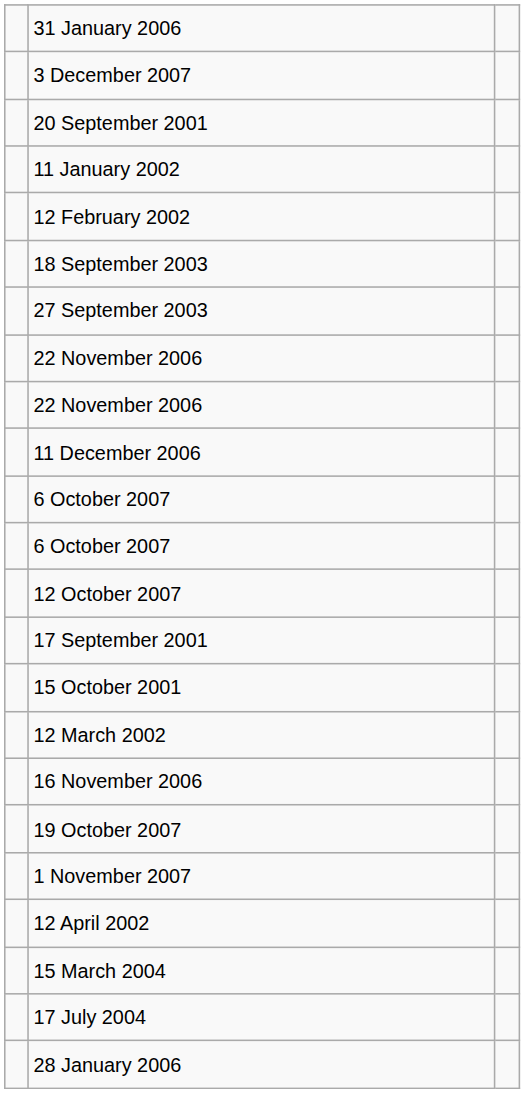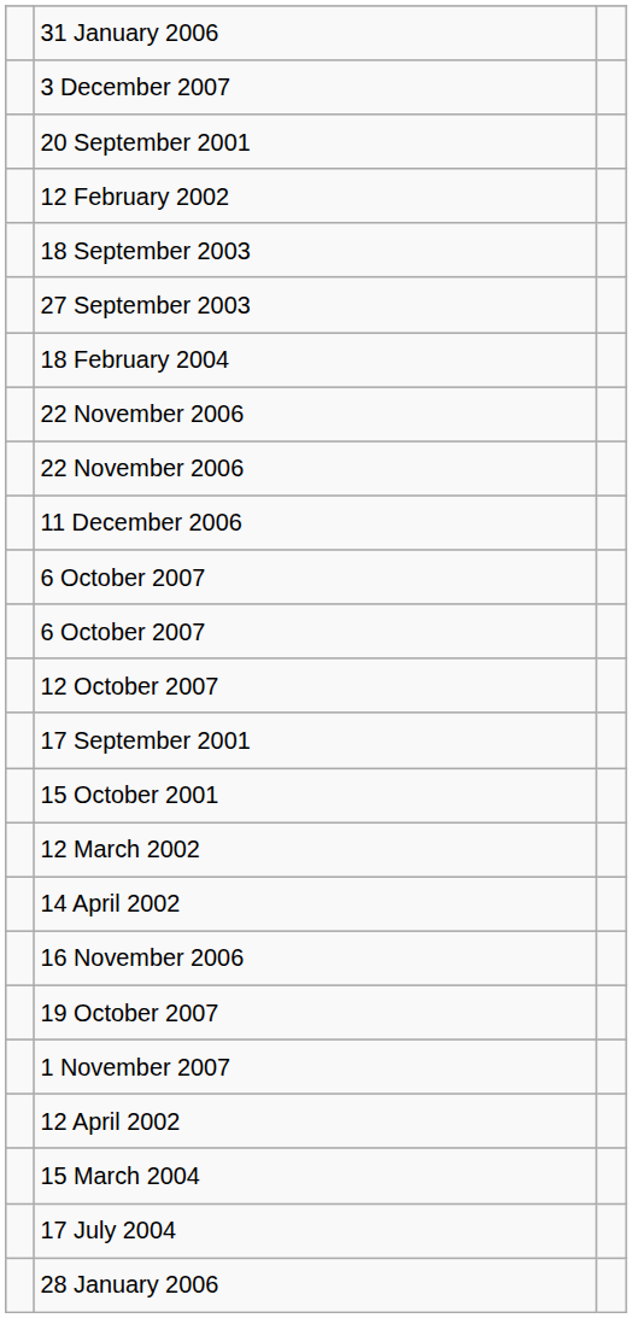- row: 11 January 2002
+ row: 18 February 2004
+ row: 14 April 2002
